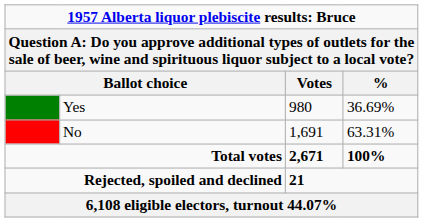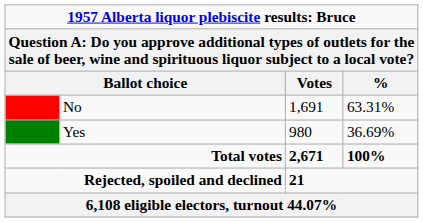rows swapped: No <-> Yes
